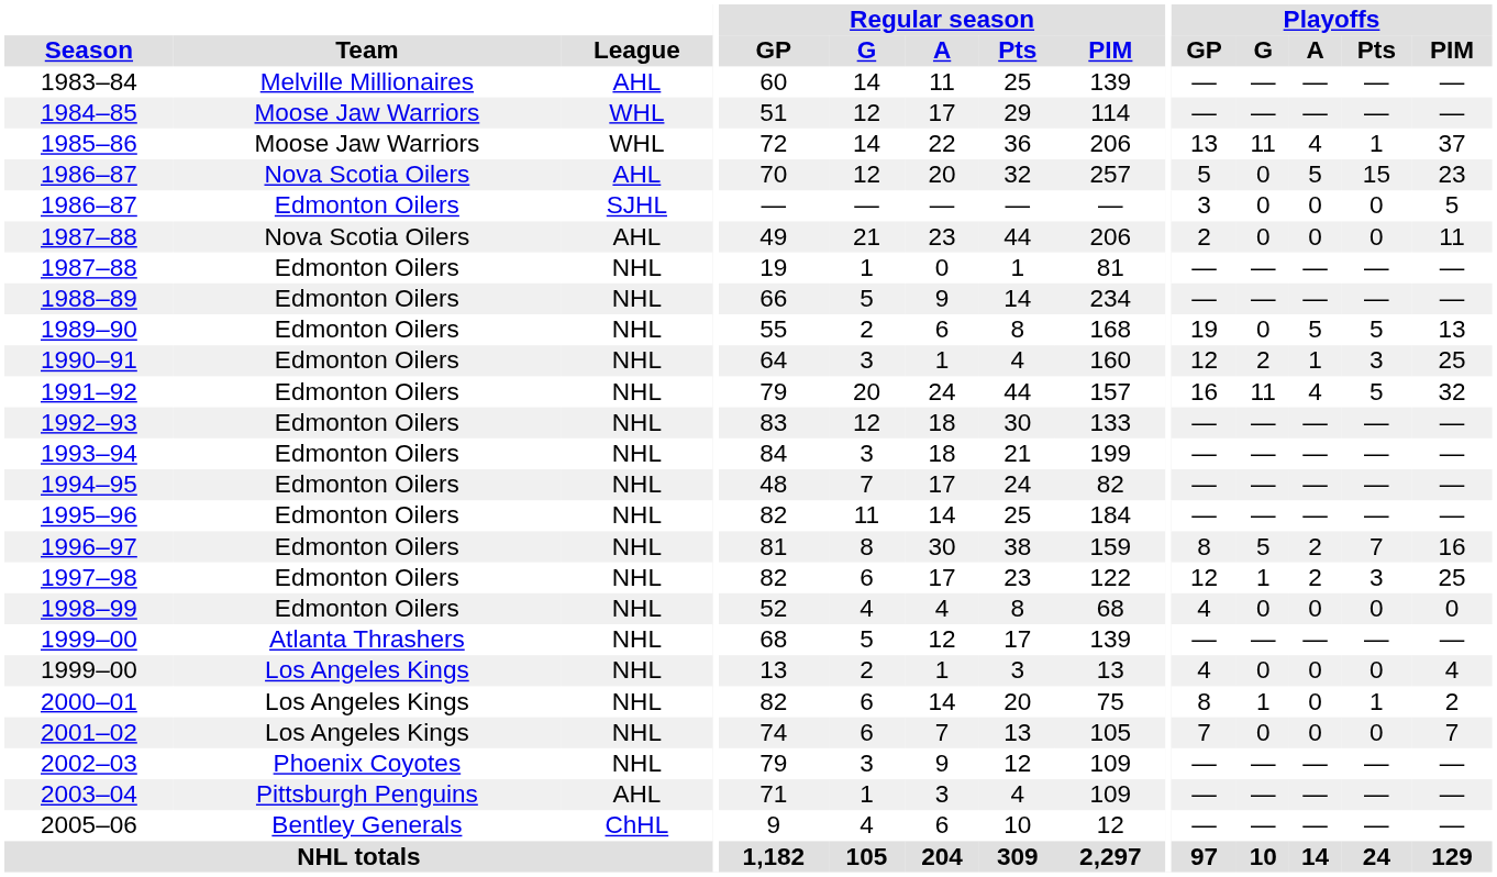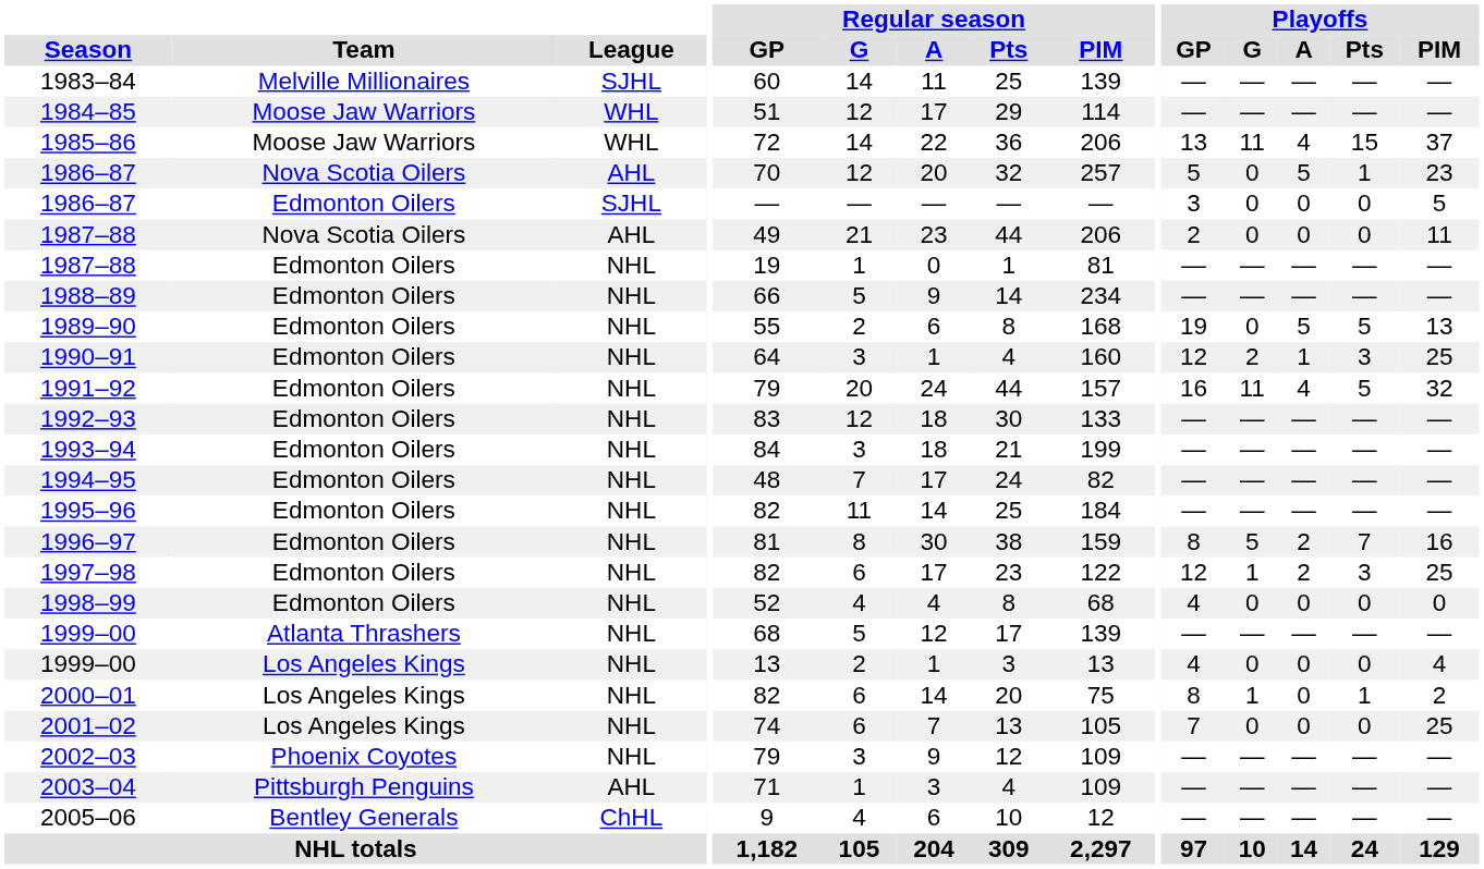1983–84 | League: AHL -> SJHL
1985–86 | Playoffs / Pts: 1 -> 15
1986–87 / Nova Scotia Oilers | Playoffs / Pts: 15 -> 1
2001–02 | Playoffs / PIM: 7 -> 25
